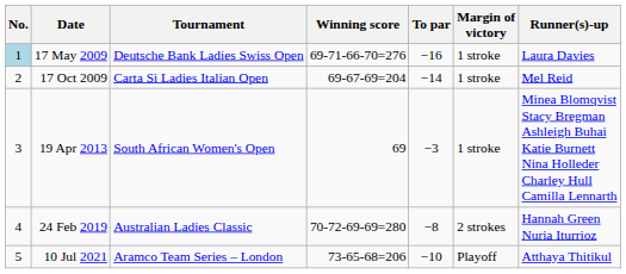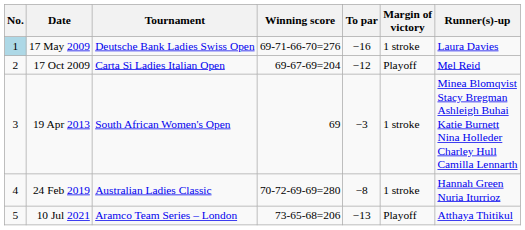17 Oct 2009 | To par: −14 -> −12
17 Oct 2009 | Margin of victory: 1 stroke -> Playoff
24 Feb 2019 | Margin of victory: 2 strokes -> 1 stroke
10 Jul 2021 | To par: −10 -> −13
